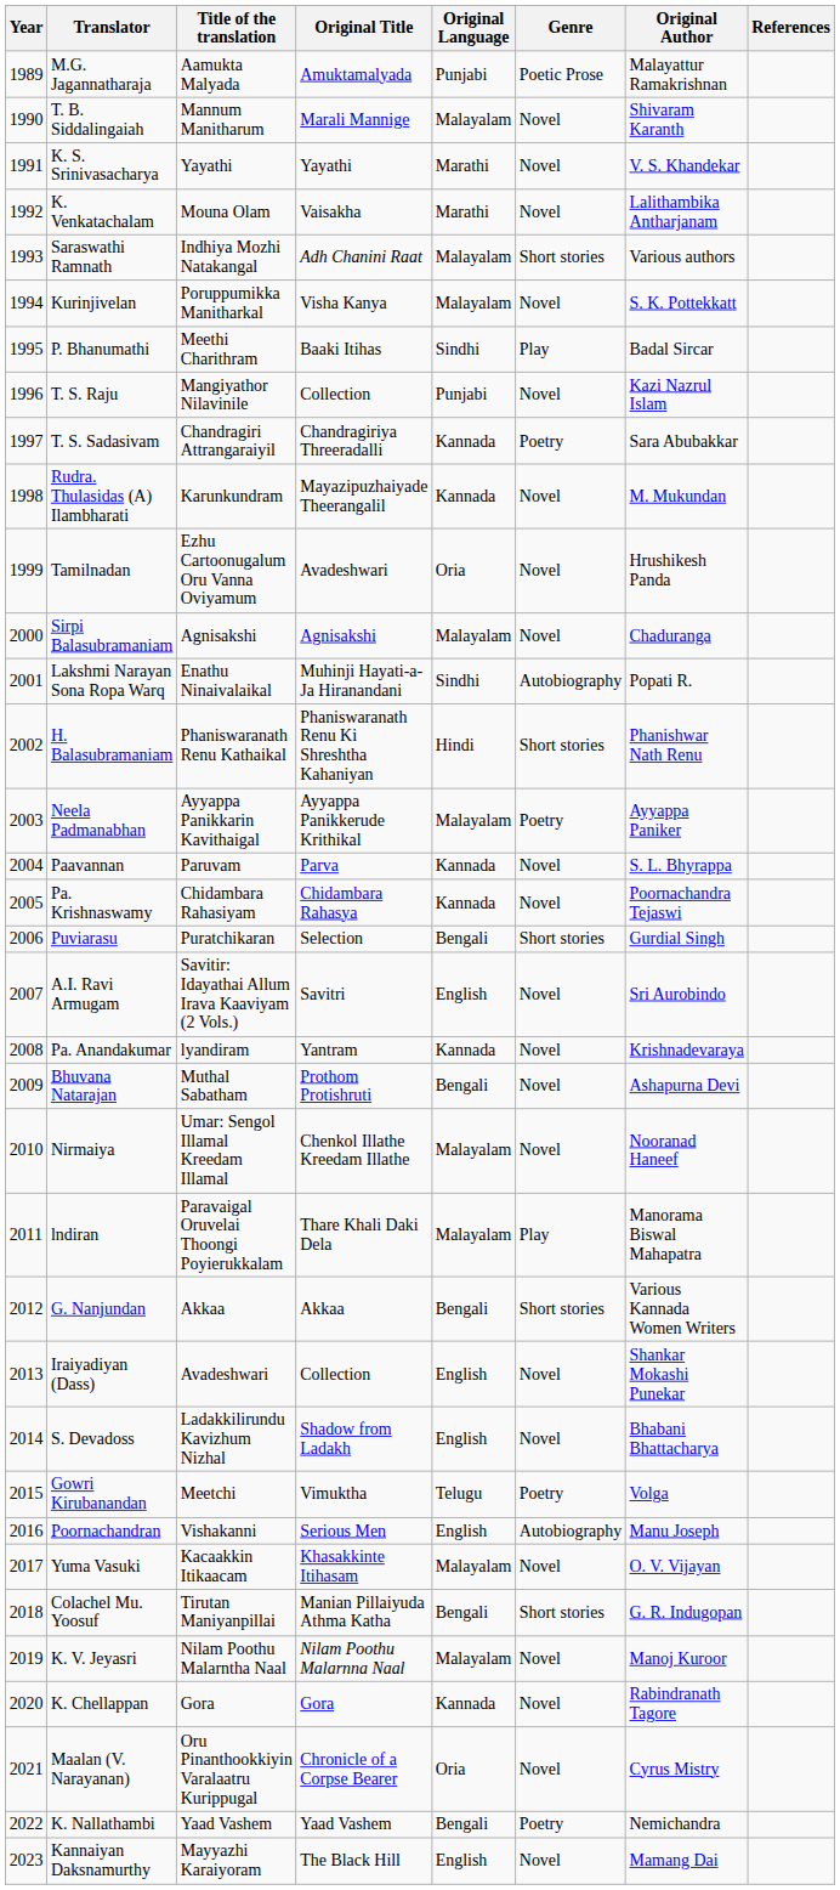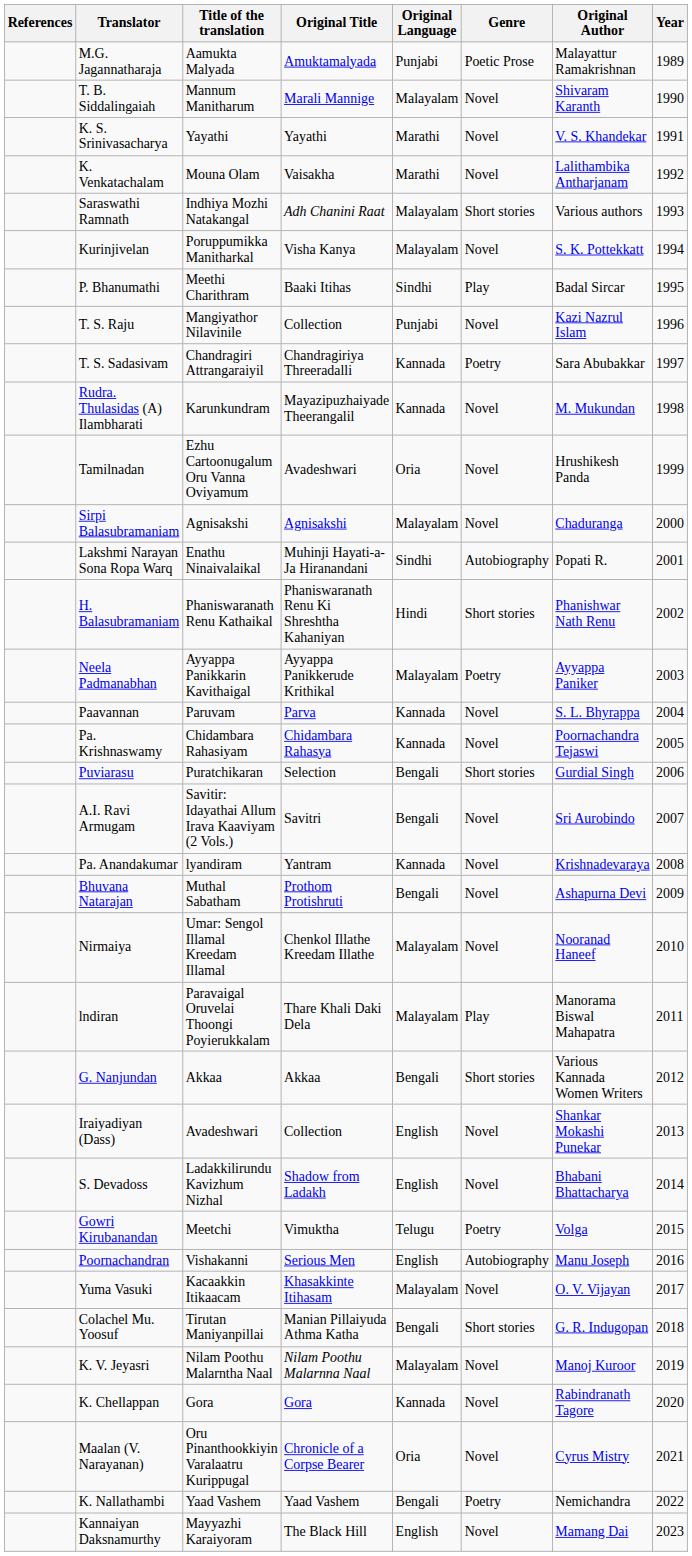columns swapped: Year <-> References
A.I. Ravi Armugam | Original Language: English -> Bengali
